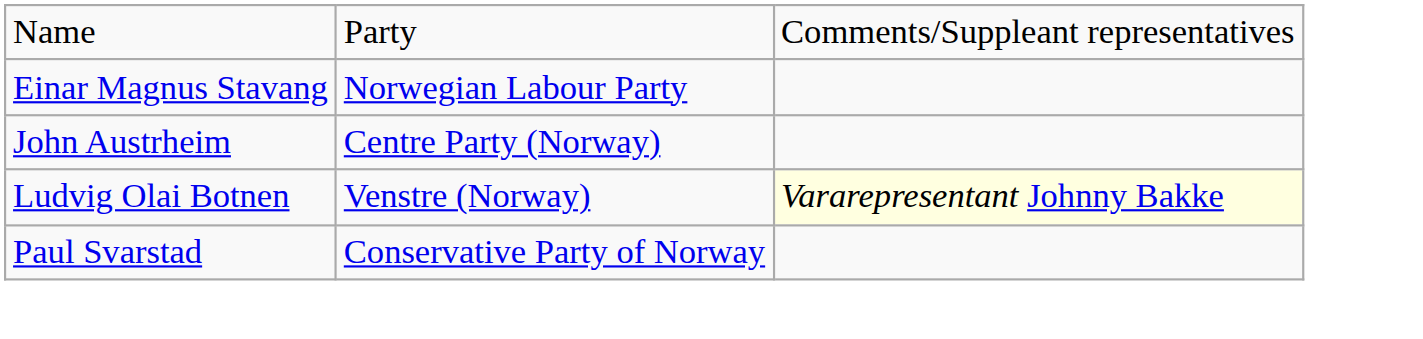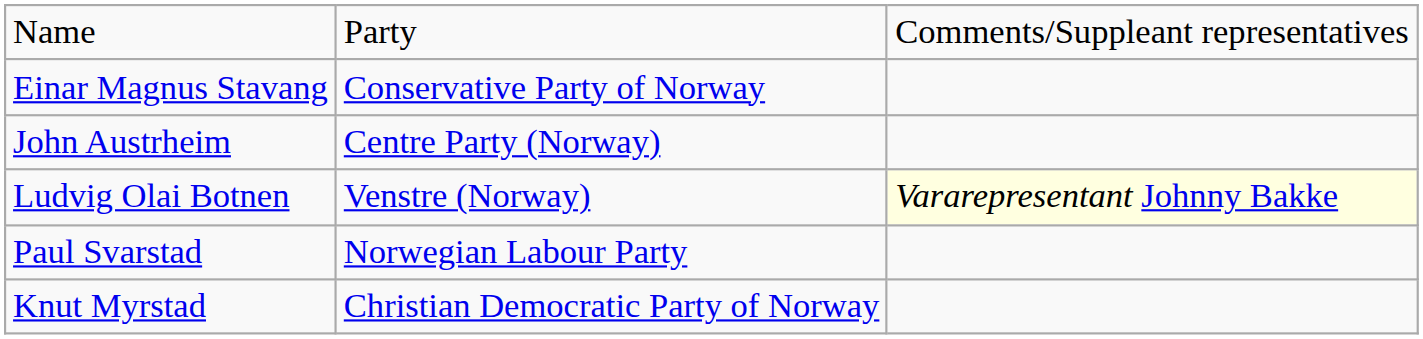Einar Magnus Stavang | column 2: Norwegian Labour Party -> Conservative Party of Norway
Paul Svarstad | column 2: Conservative Party of Norway -> Norwegian Labour Party
+ row: Knut Myrstad | Christian Democratic Party of Norway
